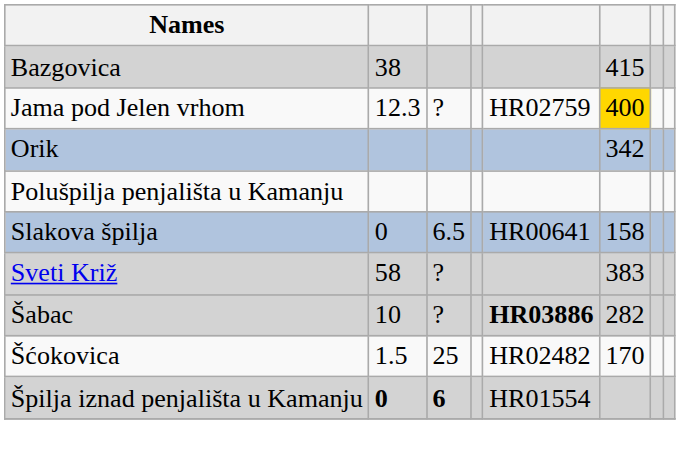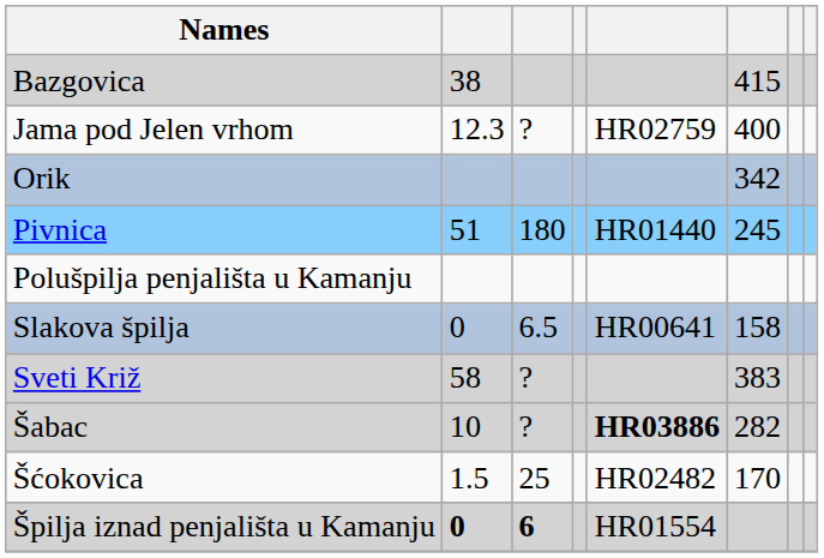Jama pod Jelen vrhom | column 6: gold background -> no background
+ row: Pivnica | 51 | 180 | HR01440 | 245
